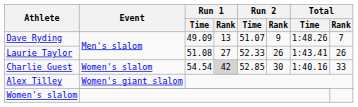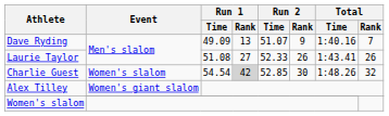Dave Ryding | Total / Time: 1:48.26 -> 1:40.16
Charlie Guest | Total / Time: 1:40.16 -> 1:48.26
Charlie Guest | Total / Rank: 33 -> 32
